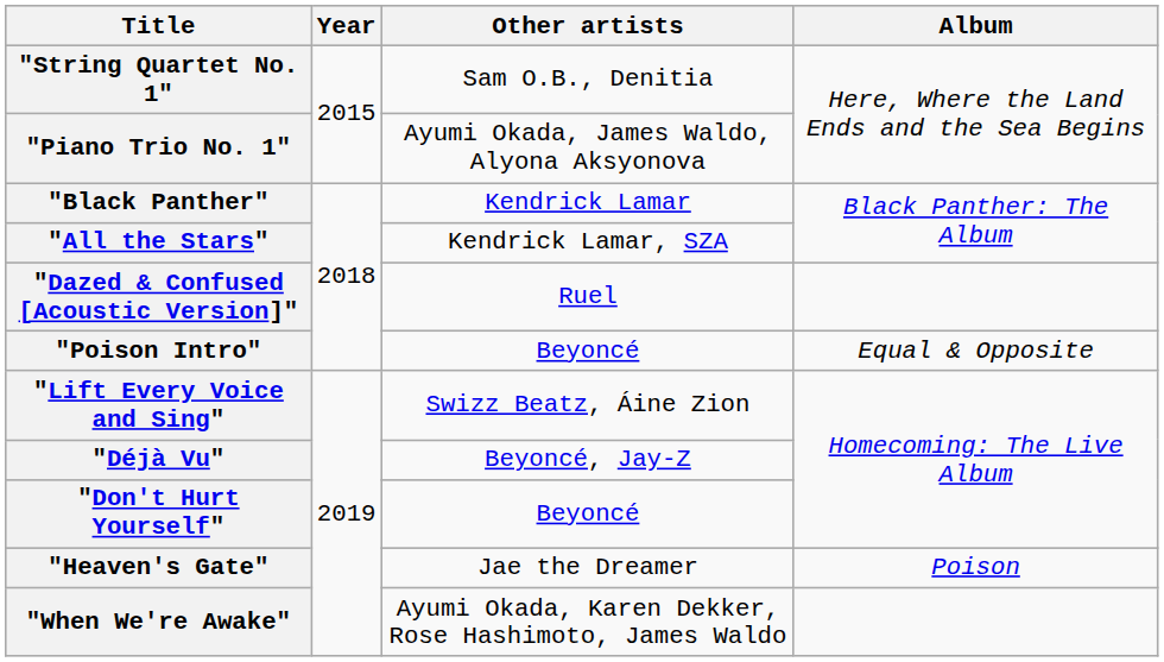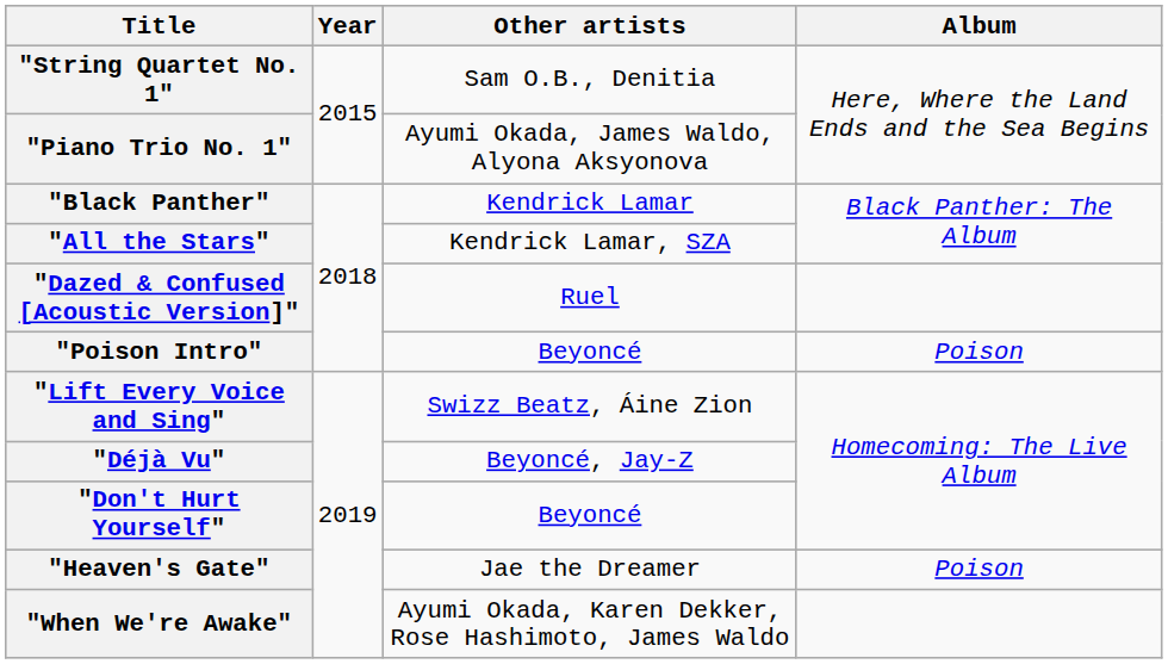"Poison Intro" | Album: Equal & Opposite -> Poison
